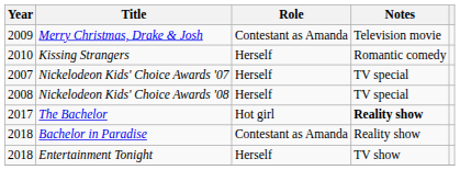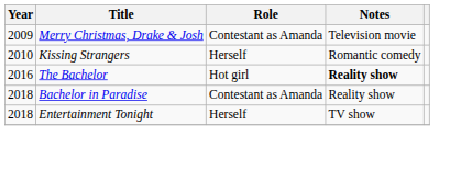- row: 2007 | Nickelodeon Kids' Choice Awards '07 | Herself | TV special
- row: 2008 | Nickelodeon Kids' Choice Awards '08 | Herself | TV special
The Bachelor | Year: 2017 -> 2016
